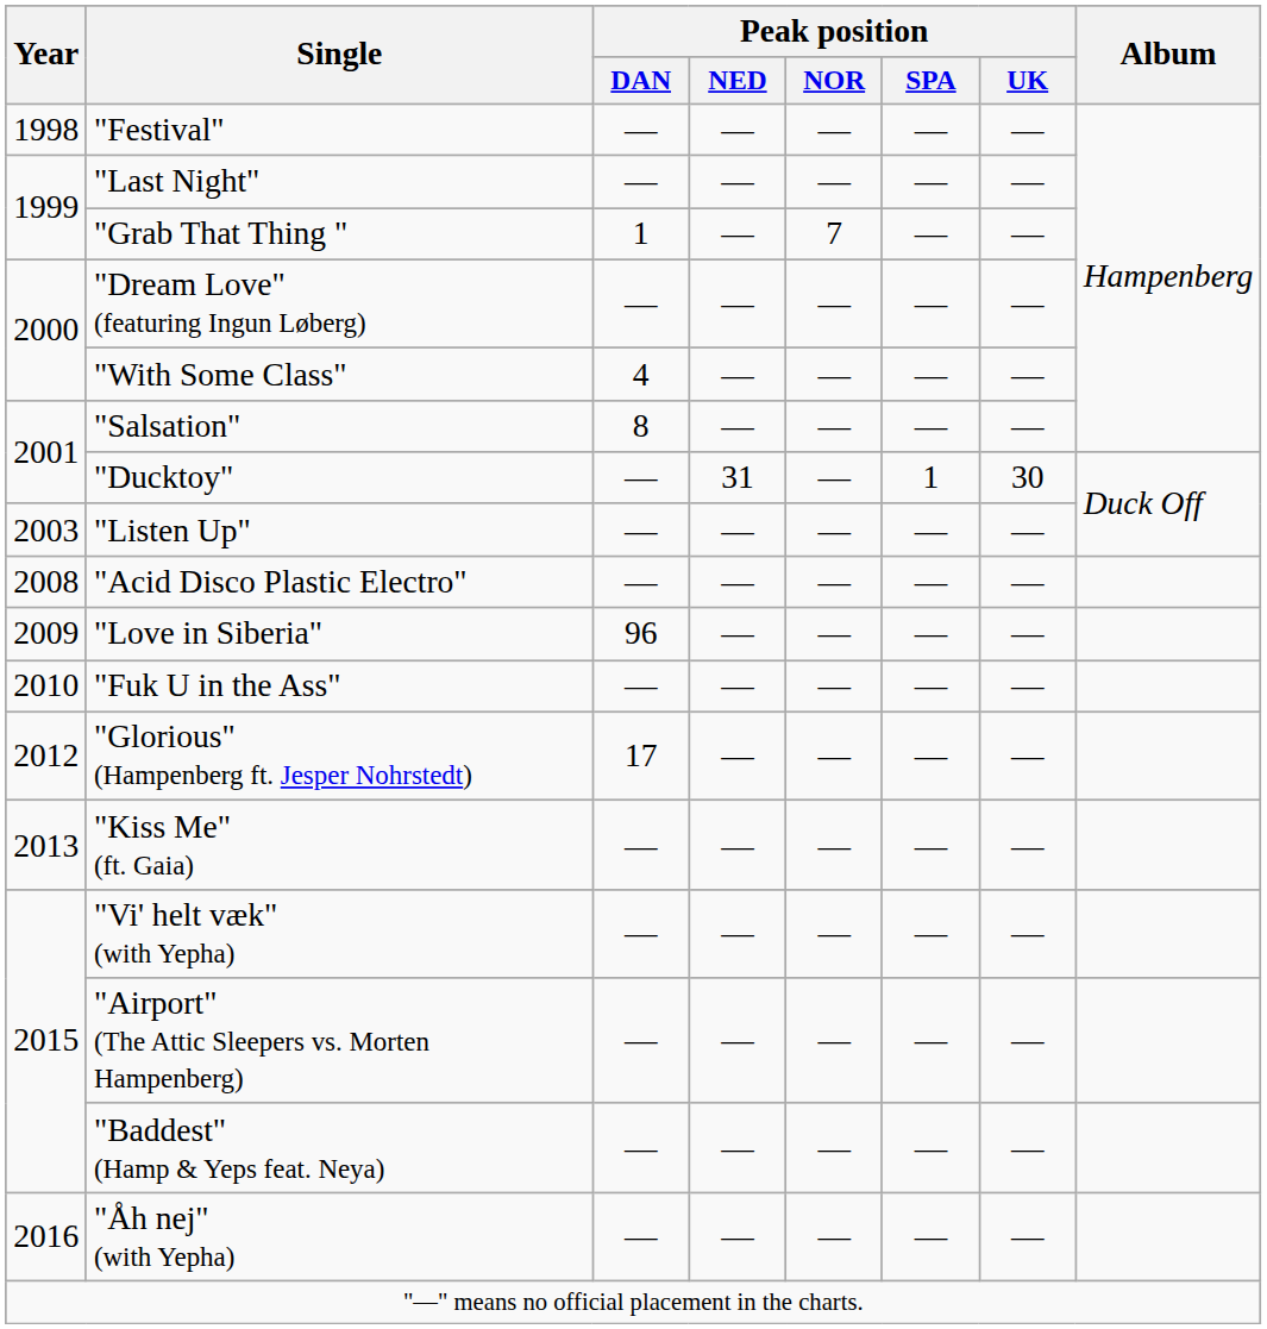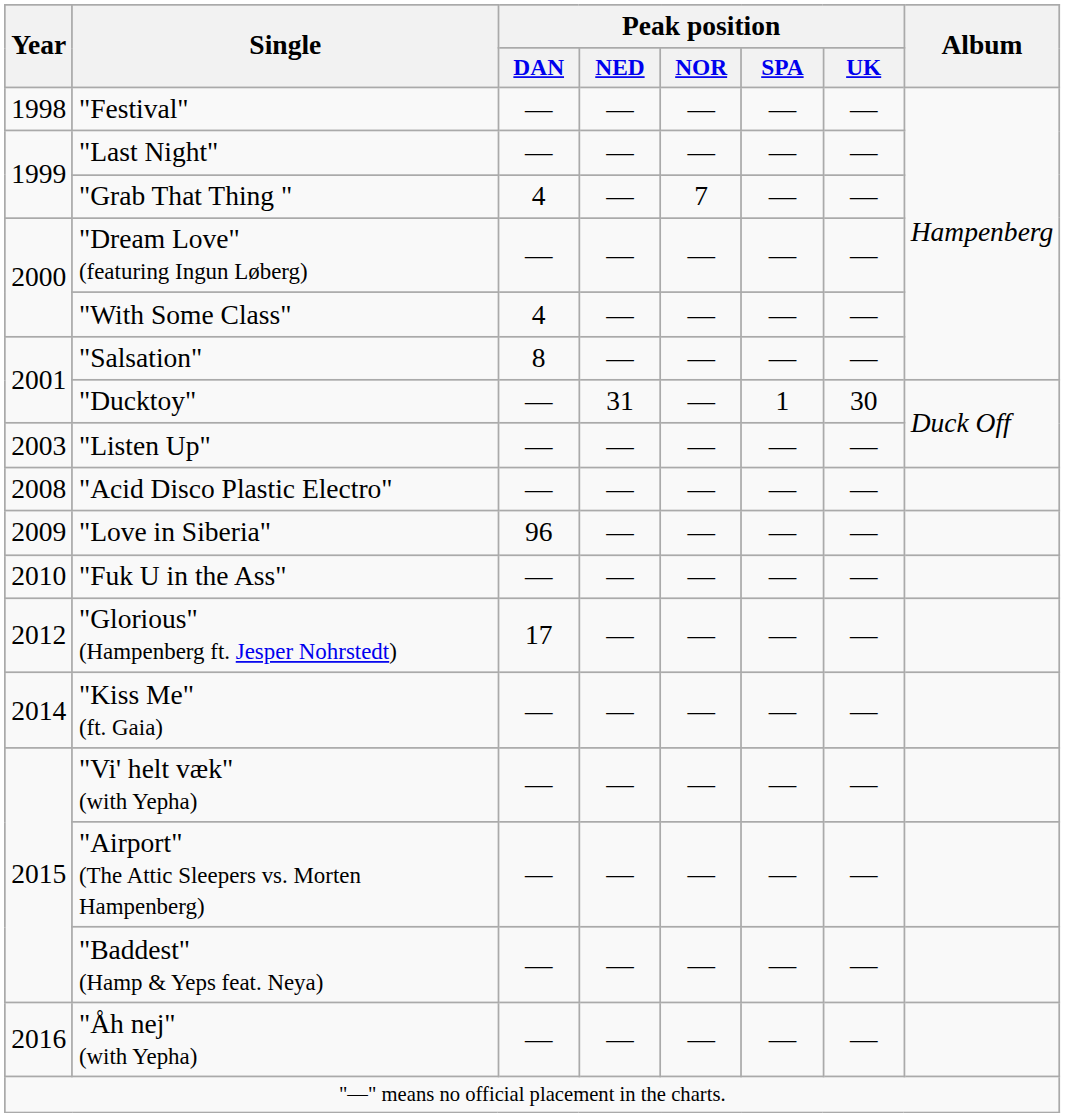"Grab That Thing " | Peak position / DAN: 1 -> 4
"Kiss Me" (ft. Gaia) | Year: 2013 -> 2014
